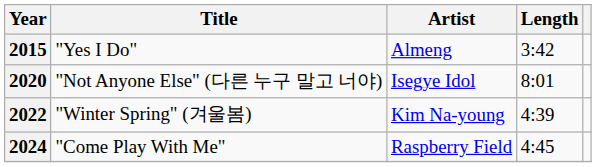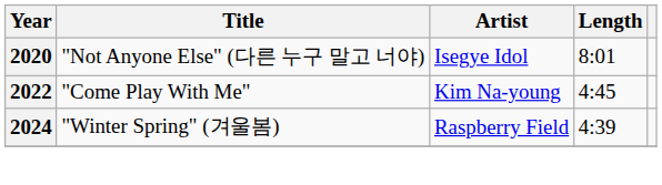- row: 2015 | "Yes I Do" | Almeng | 3:42
2022 | Title: "Winter Spring" (겨울봄) -> "Come Play With Me"
2022 | Length: 4:39 -> 4:45
2024 | Title: "Come Play With Me" -> "Winter Spring" (겨울봄)
2024 | Length: 4:45 -> 4:39
